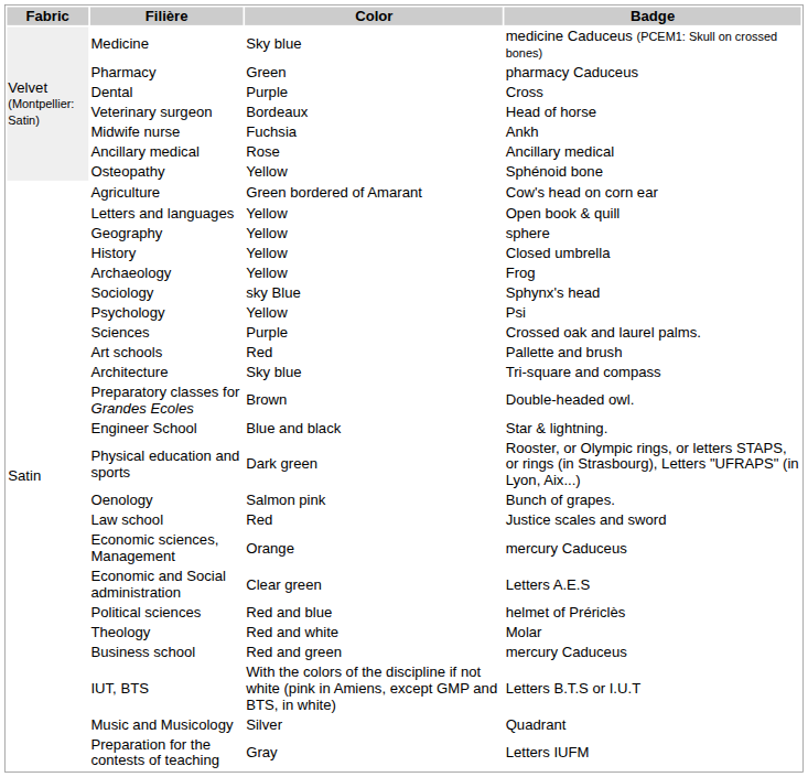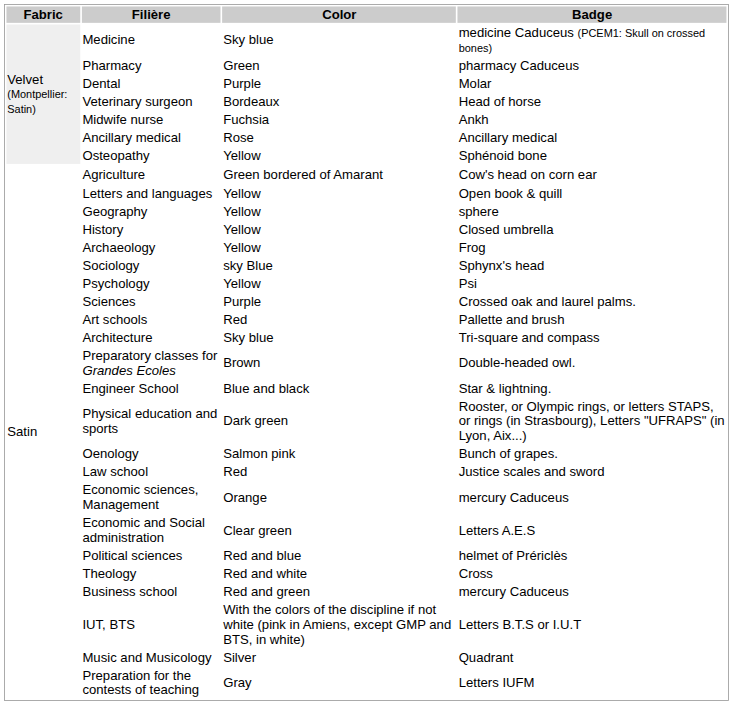Dental | Badge: Cross -> Molar
Theology | Badge: Molar -> Cross
